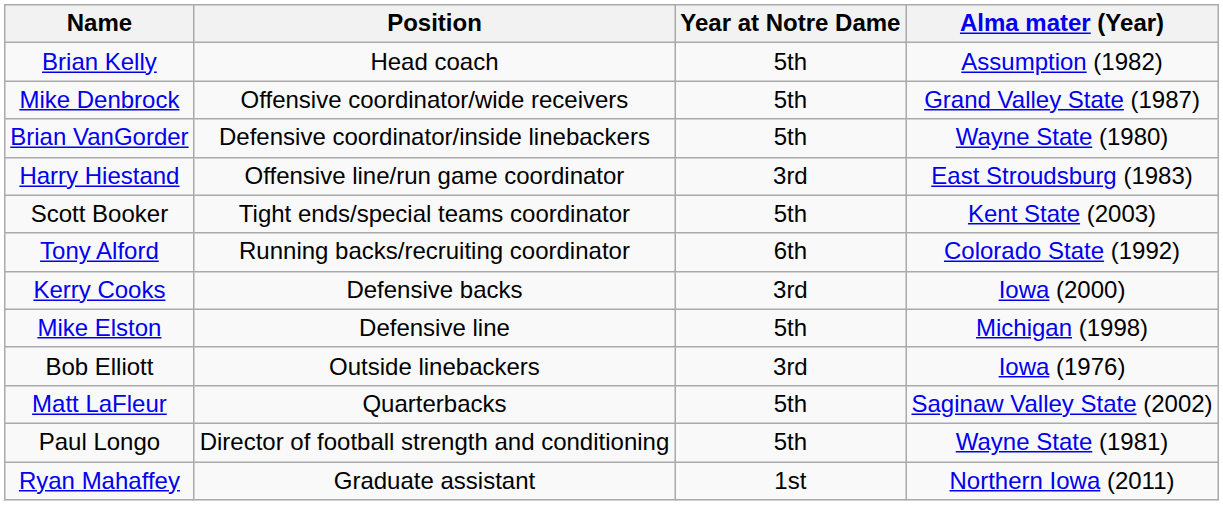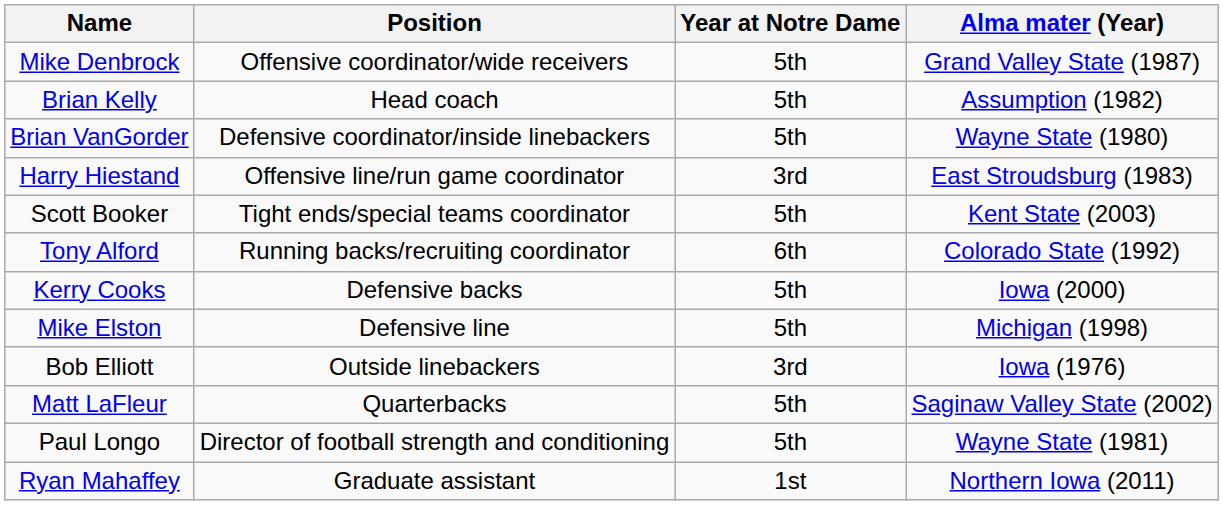rows swapped: Brian Kelly <-> Mike Denbrock
Kerry Cooks | Year at Notre Dame: 3rd -> 5th
